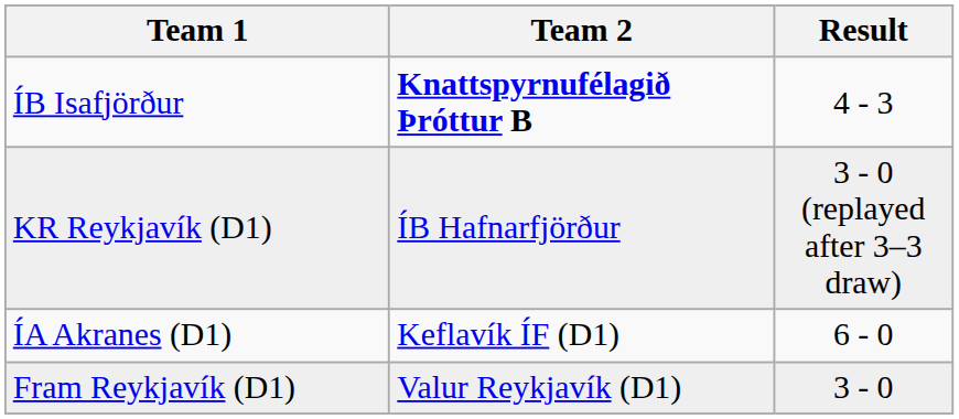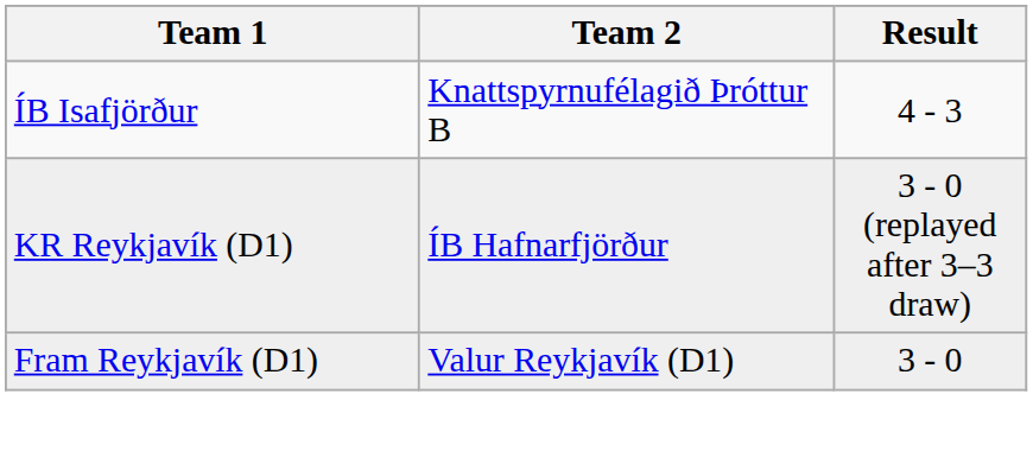ÍB Isafjörður | Team 2: bold -> normal
- row: ÍA Akranes (D1) | Keflavík ÍF (D1) | 6 - 0
